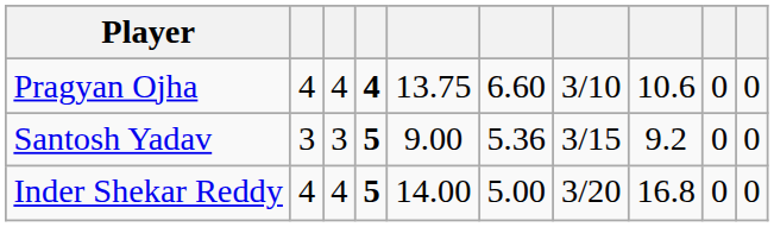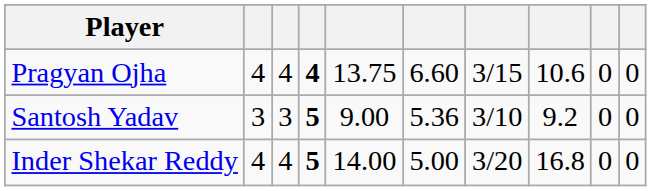Pragyan Ojha | column 7: 3/10 -> 3/15
Santosh Yadav | column 7: 3/15 -> 3/10
